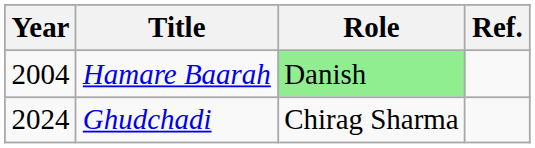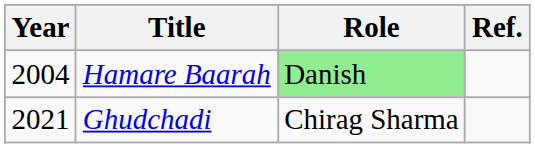Ghudchadi | Year: 2024 -> 2021
